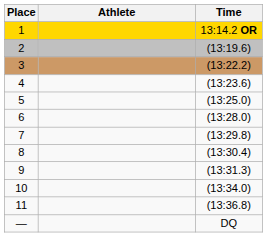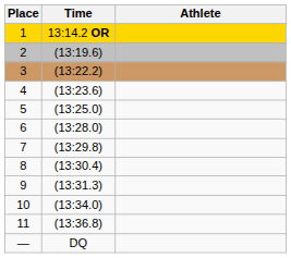columns swapped: Athlete <-> Time
